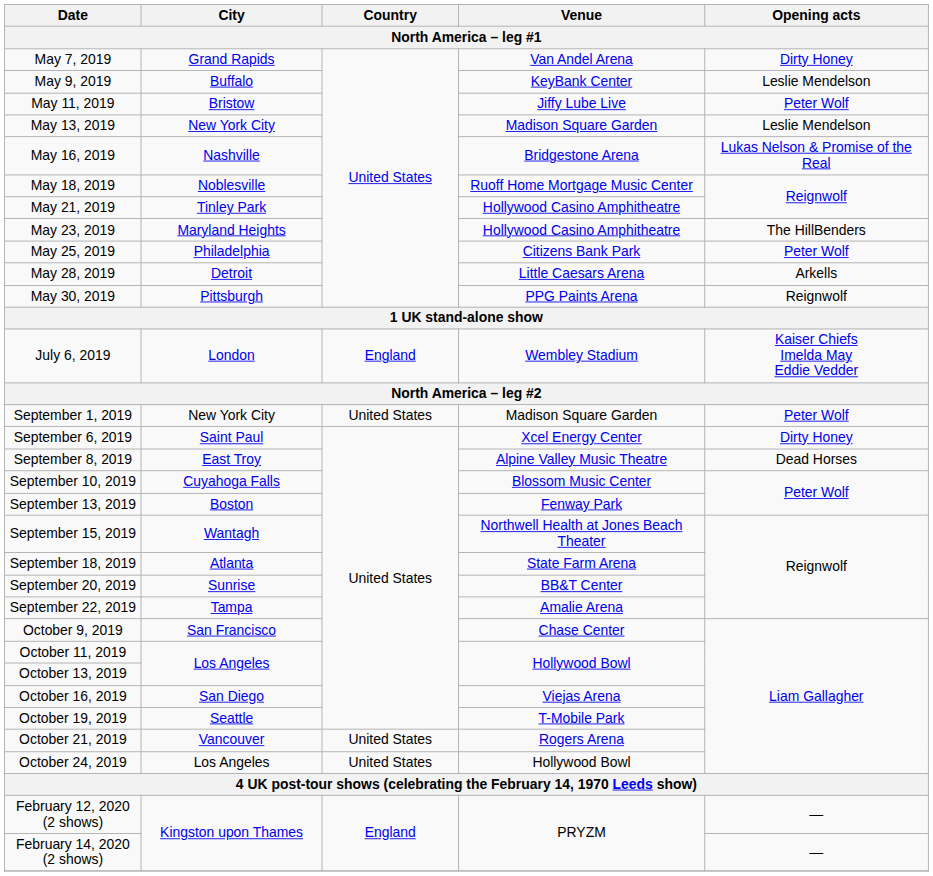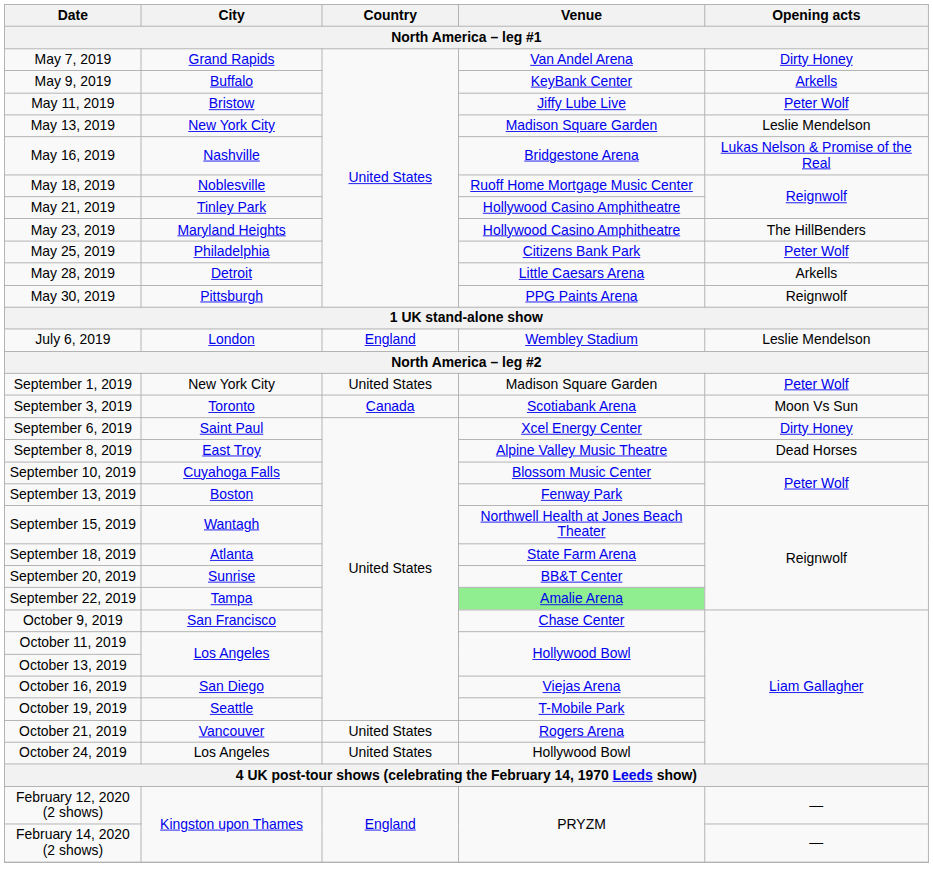May 9, 2019 | Opening acts: Leslie Mendelson -> Arkells
July 6, 2019 | Opening acts: Kaiser Chiefs Imelda May Eddie Vedder -> Leslie Mendelson
+ row: September 3, 2019 | Toronto | Canada | Scotiabank Arena | Moon Vs Sun
September 22, 2019 | Venue: no background -> lightgreen background
